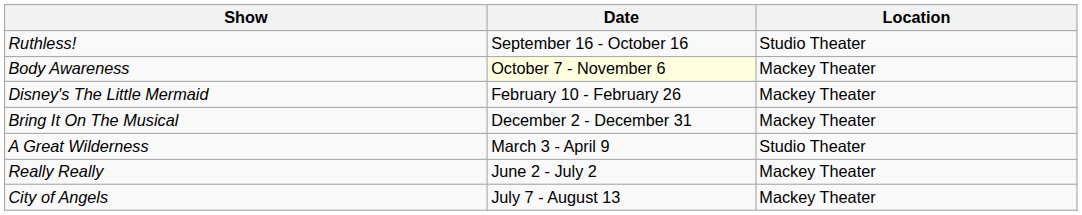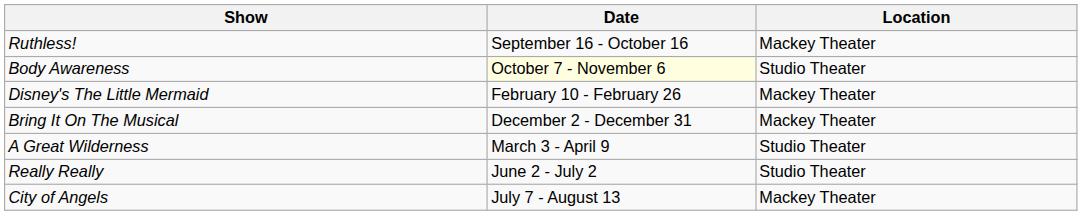Ruthless! | Location: Studio Theater -> Mackey Theater
Body Awareness | Location: Mackey Theater -> Studio Theater
Really Really | Location: Mackey Theater -> Studio Theater
